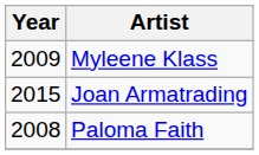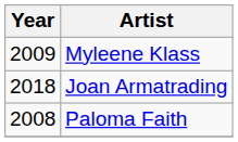Joan Armatrading | Year: 2015 -> 2018
